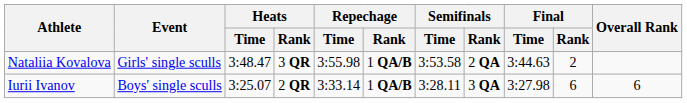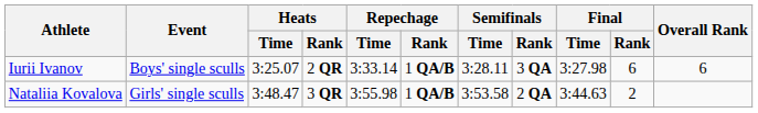rows swapped: Iurii Ivanov <-> Nataliia Kovalova
